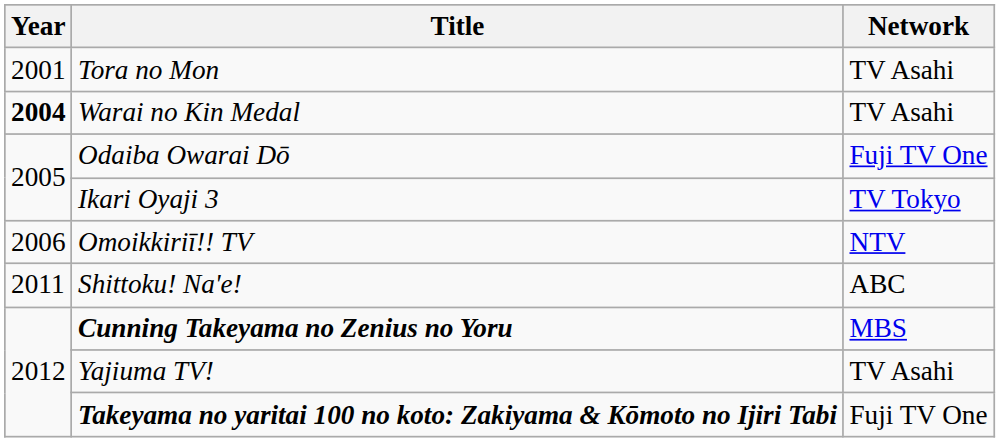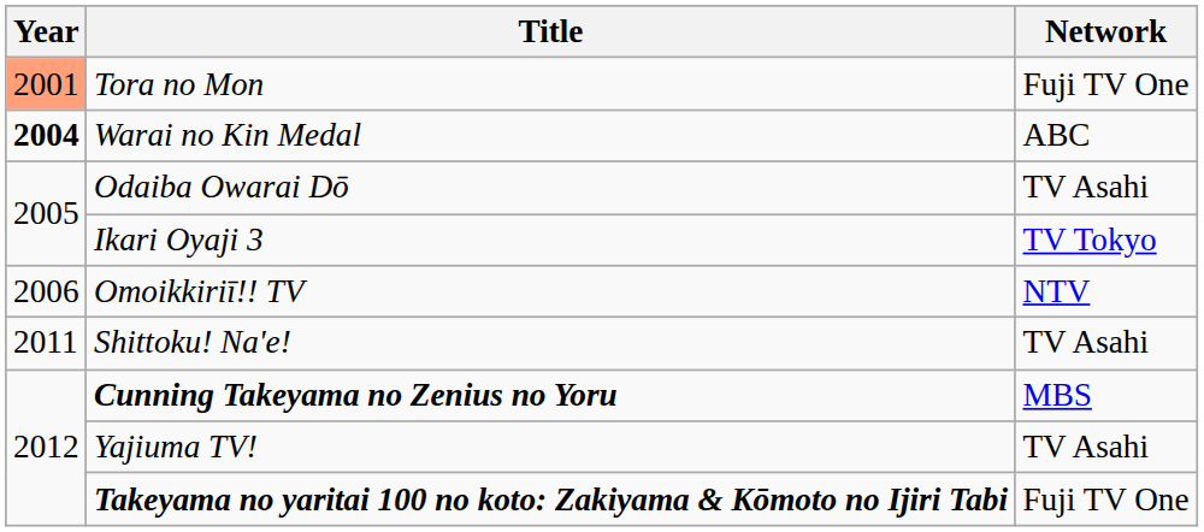Tora no Mon | Year: no background -> lightsalmon background
Tora no Mon | Network: TV Asahi -> Fuji TV One
Warai no Kin Medal | Network: TV Asahi -> ABC
Odaiba Owarai Dō | Network: Fuji TV One -> TV Asahi
Shittoku! Na'e! | Network: ABC -> TV Asahi
